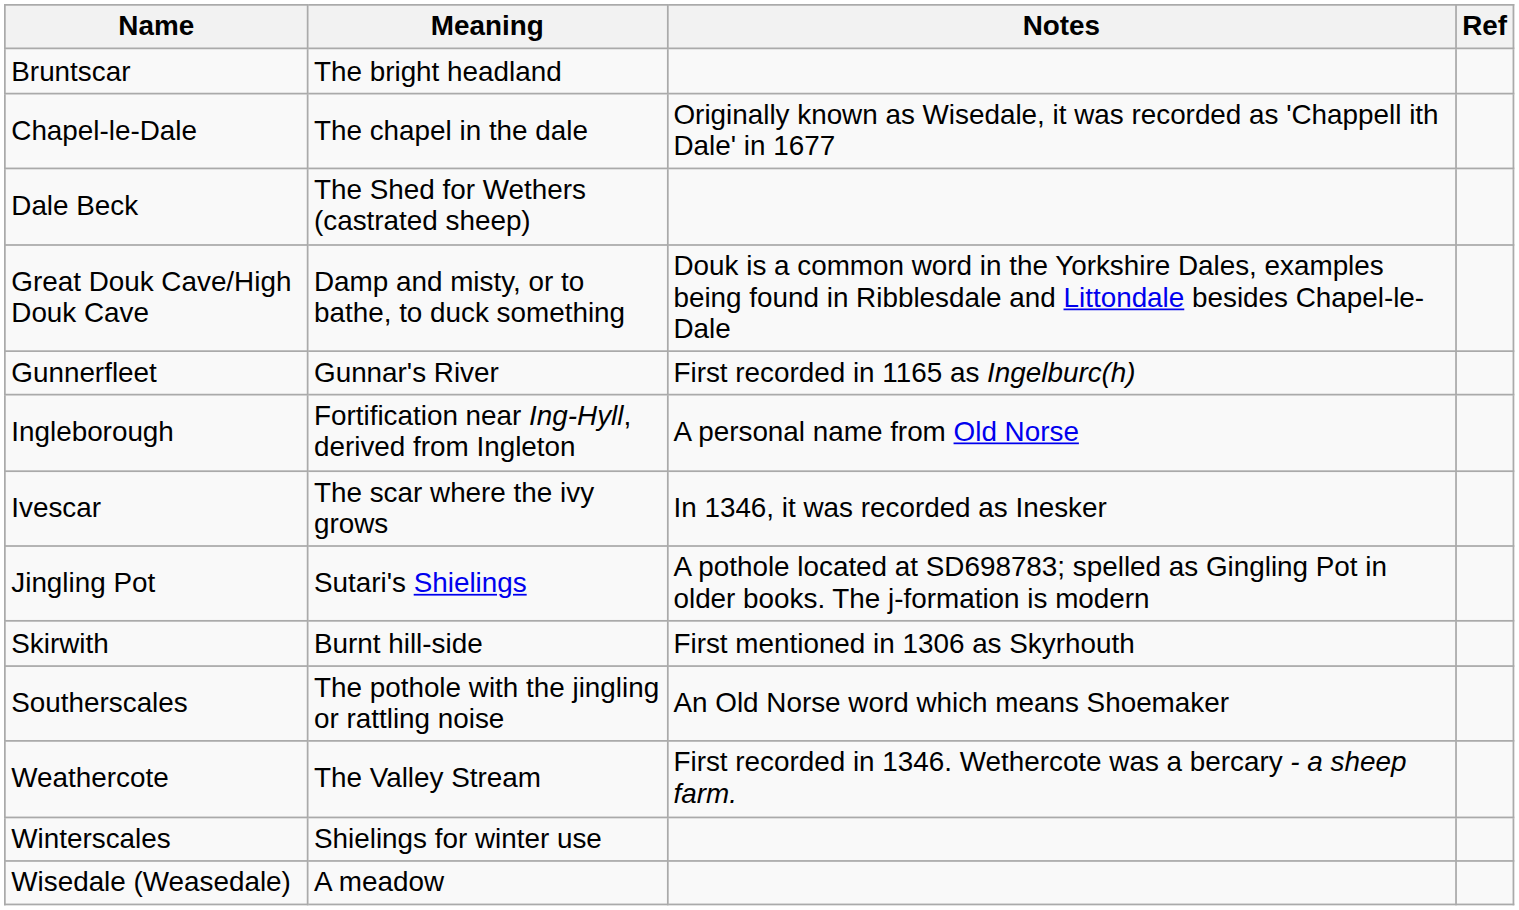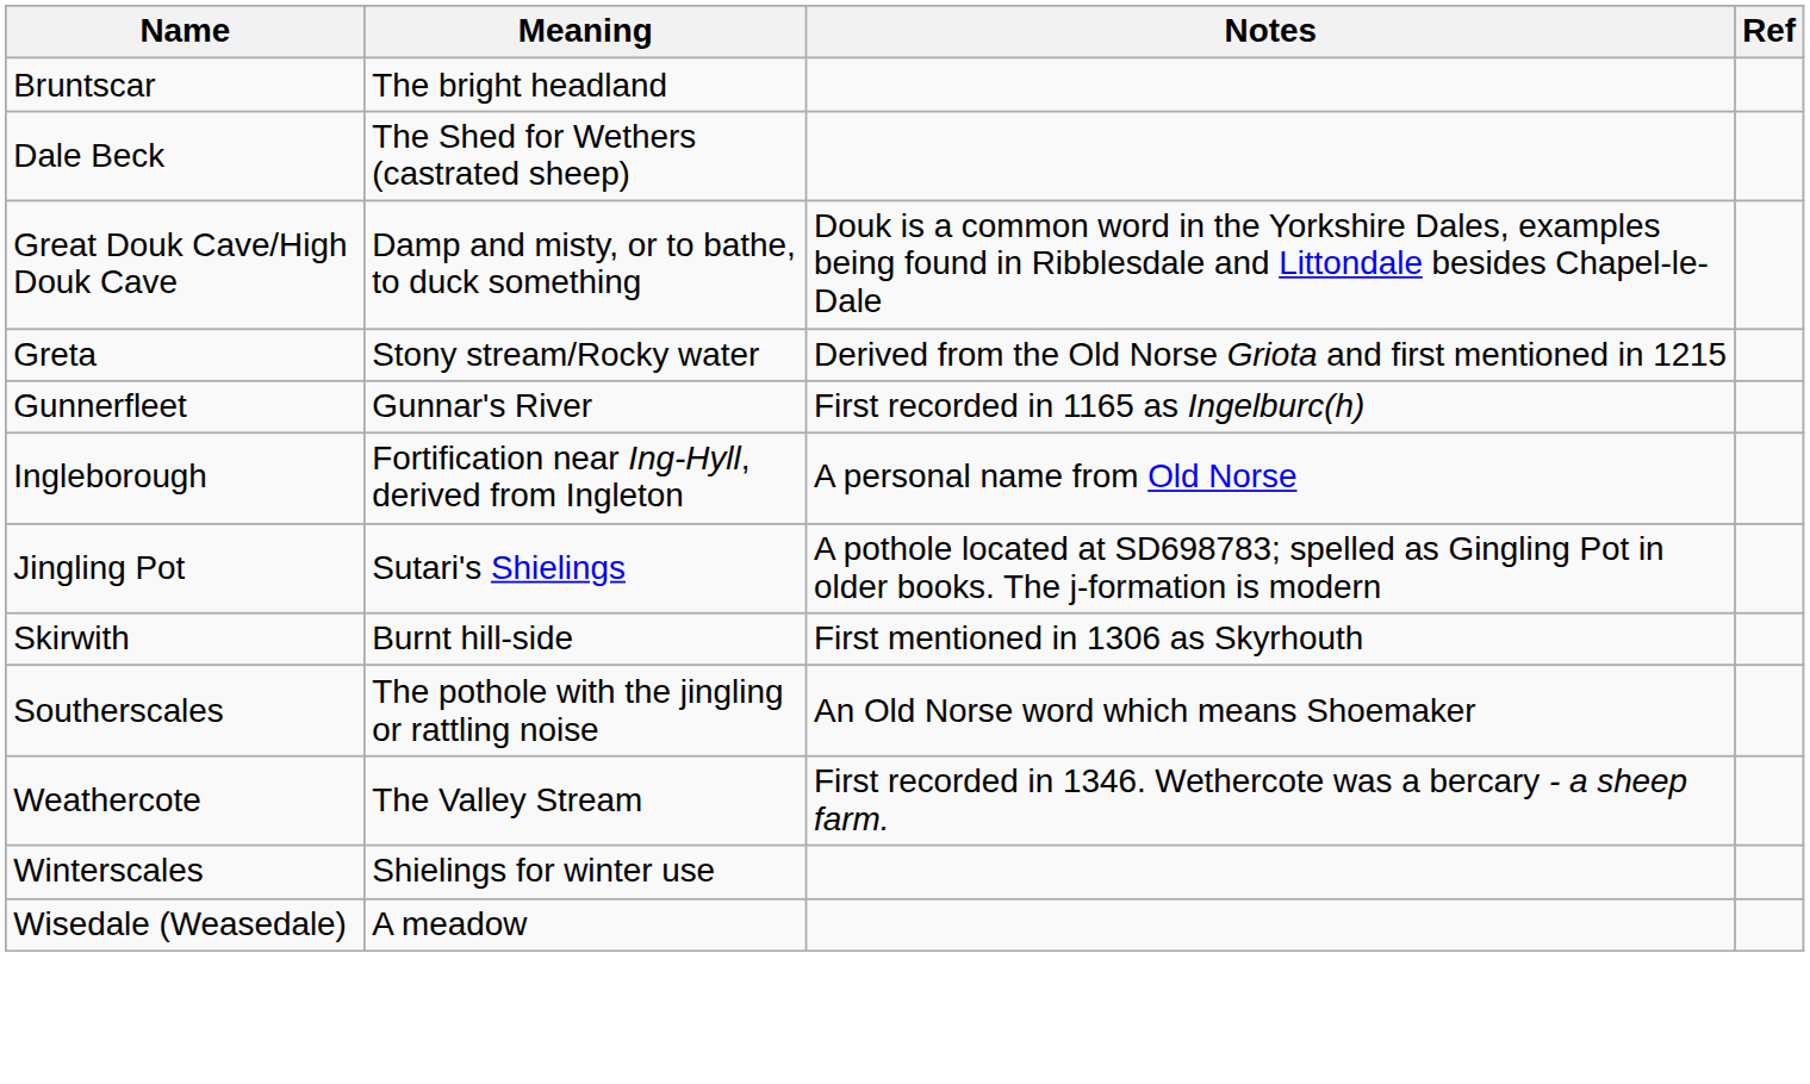- row: Chapel-le-Dale | The chapel in the dale | Originally known as Wisedale, it was recorded as 'Chappell ith Dale' in 1677
+ row: Greta | Stony stream/Rocky water | Derived from the Old Norse Griota and first mentioned in 1215
- row: Ivescar | The scar where the ivy grows | In 1346, it was recorded as Inesker
